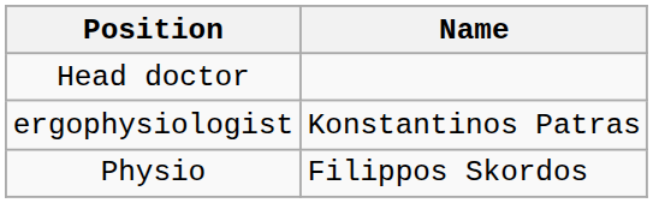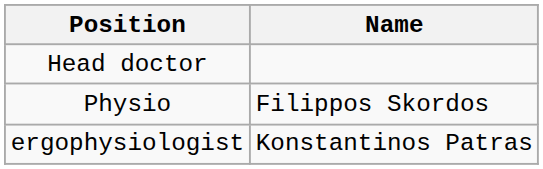rows swapped: ergophysiologist <-> Physio
